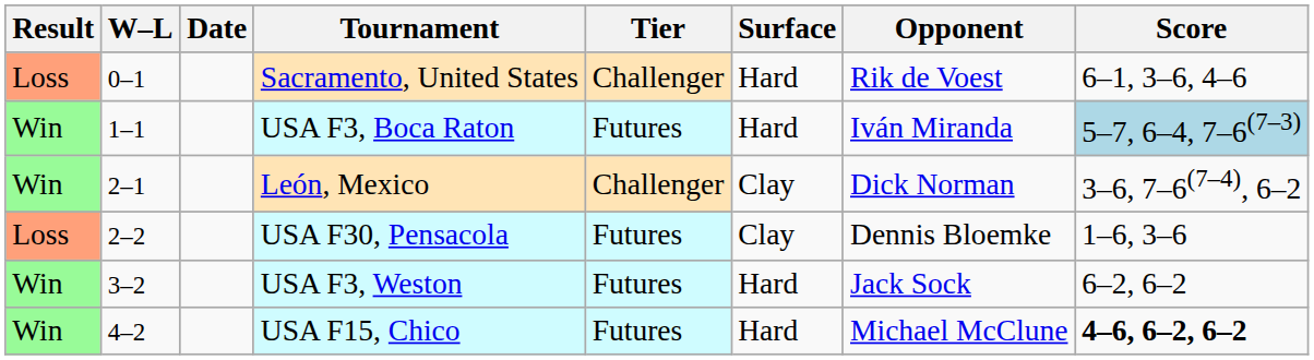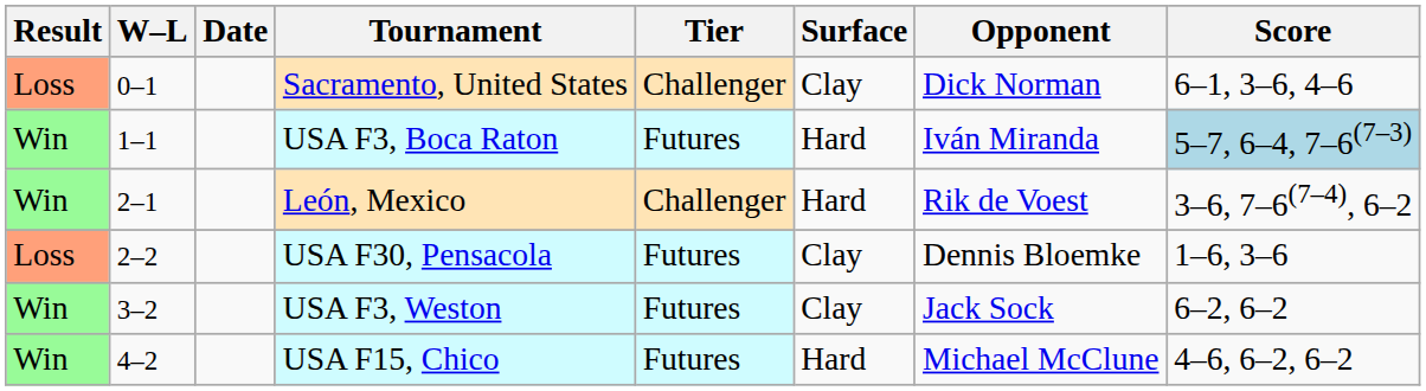Sacramento, United States | Surface: Hard -> Clay
Sacramento, United States | Opponent: Rik de Voest -> Dick Norman
León, Mexico | Surface: Clay -> Hard
León, Mexico | Opponent: Dick Norman -> Rik de Voest
USA F3, Weston | Surface: Hard -> Clay
USA F15, Chico | Score: bold -> normal
